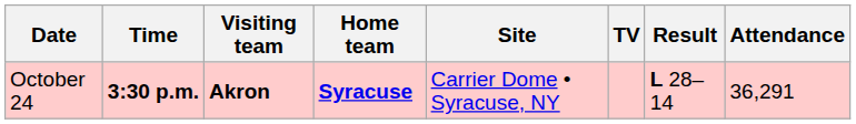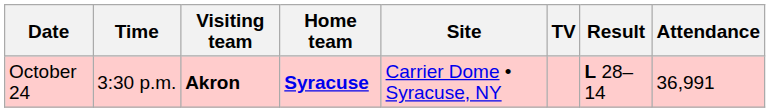October 24 | Time: bold -> normal
October 24 | Attendance: 36,291 -> 36,991
